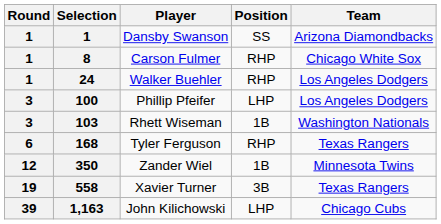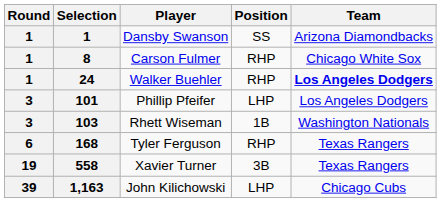Walker Buehler | Team: normal -> bold
Phillip Pfeifer | Selection: 100 -> 101
- row: 12 | 350 | Zander Wiel | 1B | Minnesota Twins
